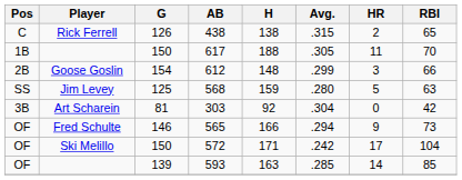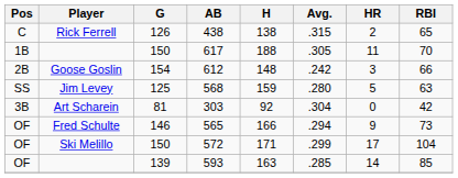612 | Avg.: .299 -> .242
572 | Avg.: .242 -> .299
